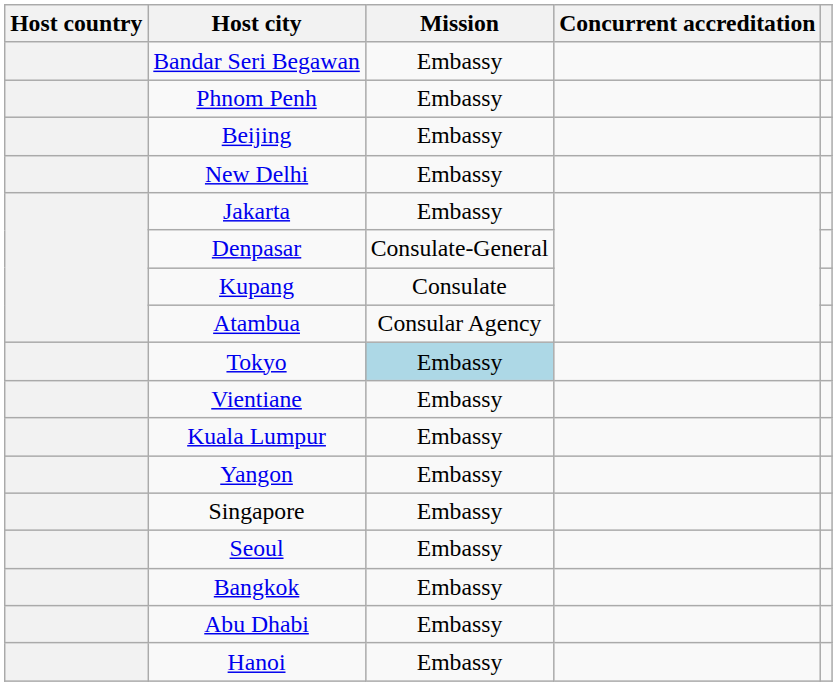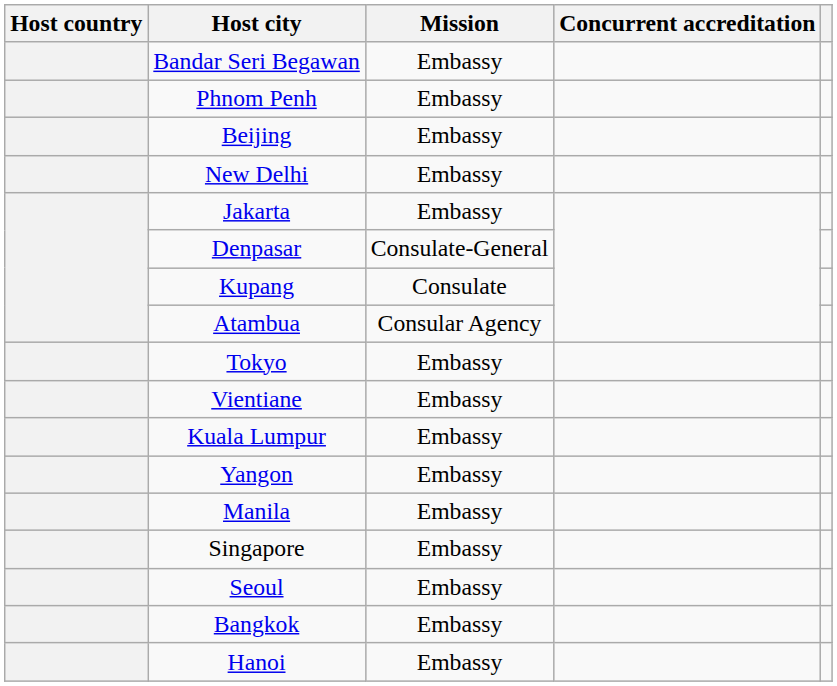Tokyo | Mission: lightblue background -> no background
+ row: Manila | Embassy
- row: Abu Dhabi | Embassy
